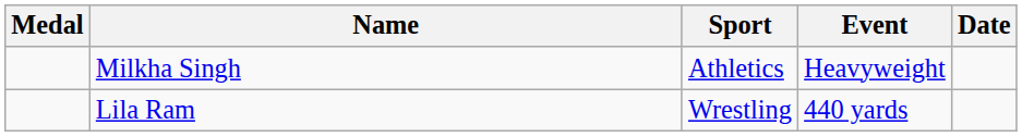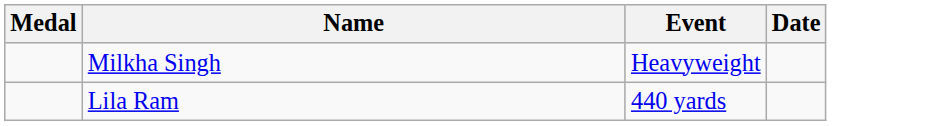- column: Sport | Athletics | Wrestling
